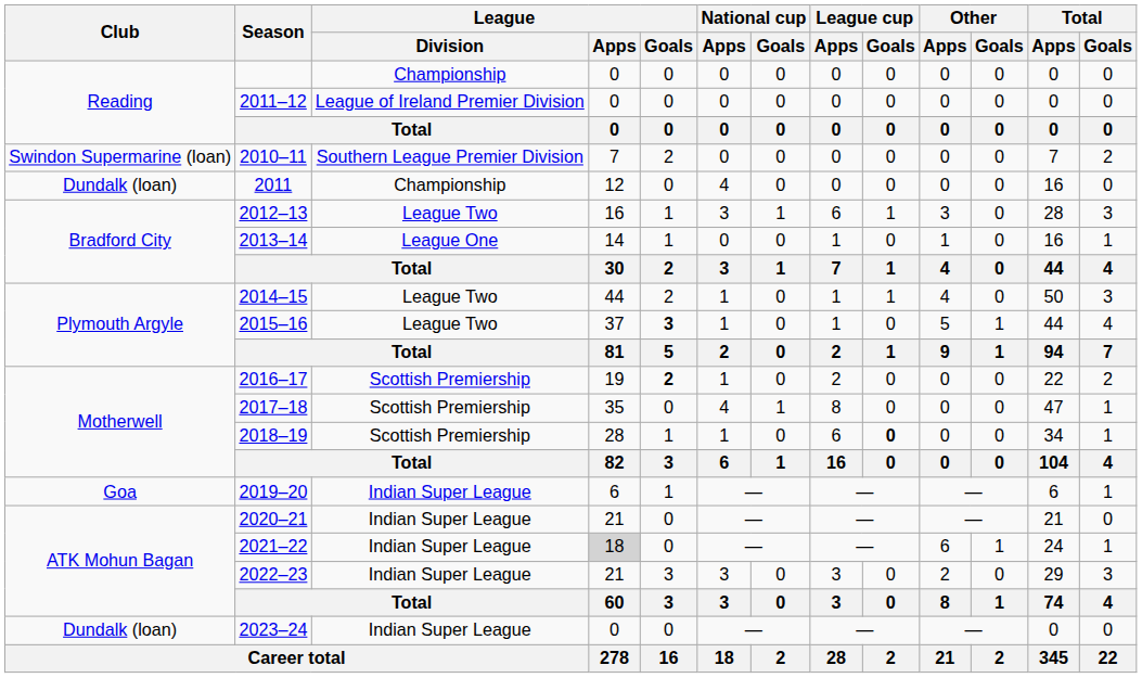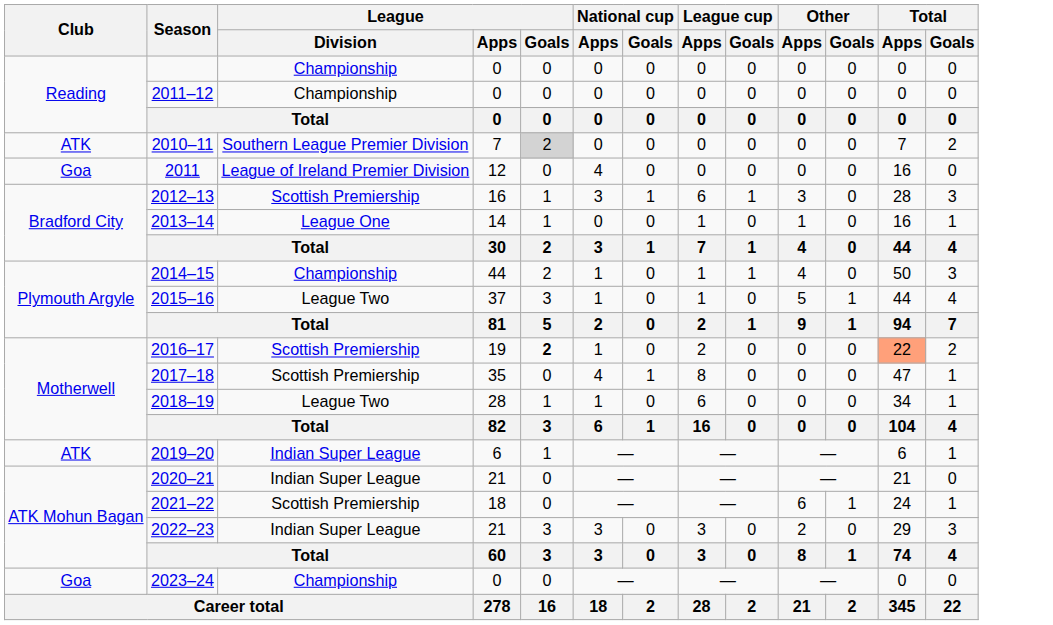2011–12 | League / Division: League of Ireland Premier Division -> Championship
2010–11 | Club: Swindon Supermarine (loan) -> ATK
2010–11 | League / Goals: no background -> lightgrey background
2011 | Club: Dundalk (loan) -> Goa
2011 | League / Division: Championship -> League of Ireland Premier Division
2012–13 | League / Division: League Two -> Scottish Premiership
2014–15 | League / Division: League Two -> Championship
2015–16 | League / Goals: bold -> normal
2016–17 | Total / Apps: no background -> lightsalmon background
2018–19 | League / Division: Scottish Premiership -> League Two
2018–19 | League cup / Goals: bold -> normal
2019–20 | Club: Goa -> ATK
2021–22 | League / Division: Indian Super League -> Scottish Premiership
2021–22 | League / Apps: lightgrey background -> no background
2023–24 | Club: Dundalk (loan) -> Goa
2023–24 | League / Division: Indian Super League -> Championship
